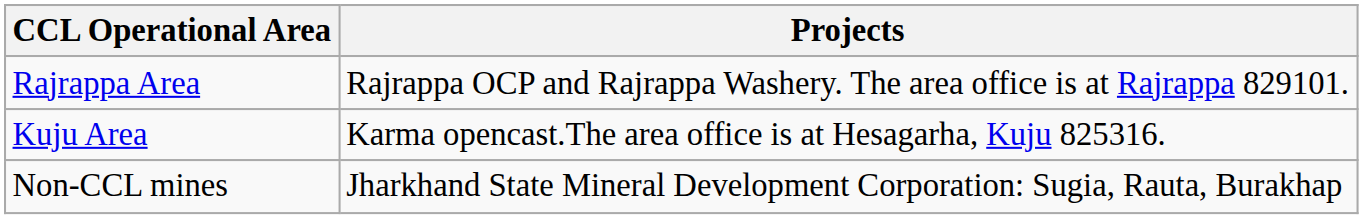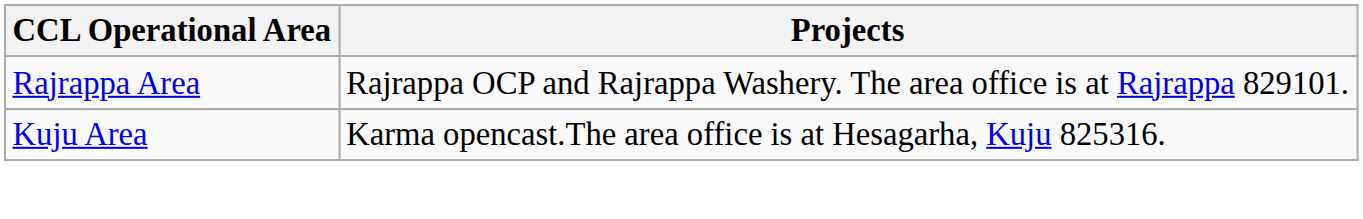- row: Non-CCL mines | Jharkhand State Mineral Development Corporation: Sugia, Rauta, Burakhap
